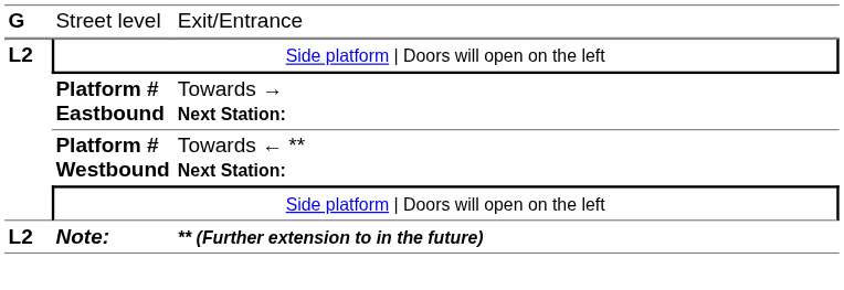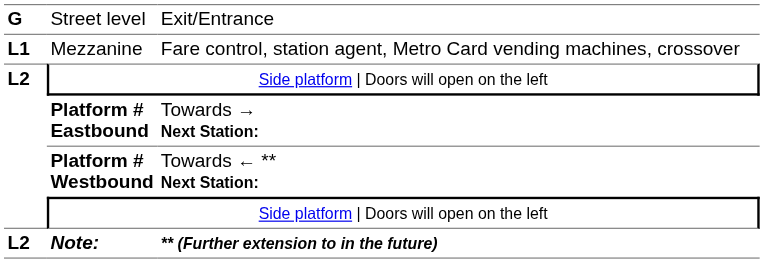+ row: L1 | Mezzanine | Fare control, station agent, Metro Card vending machines, crossover
